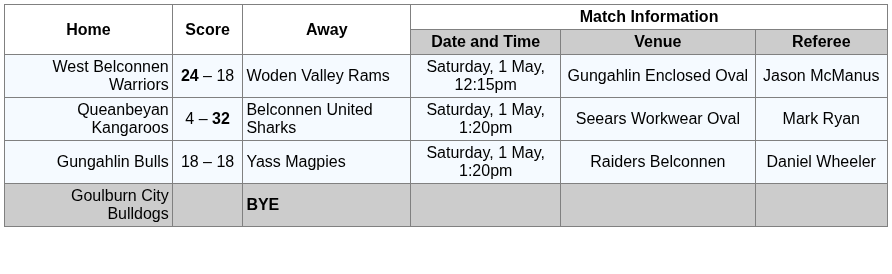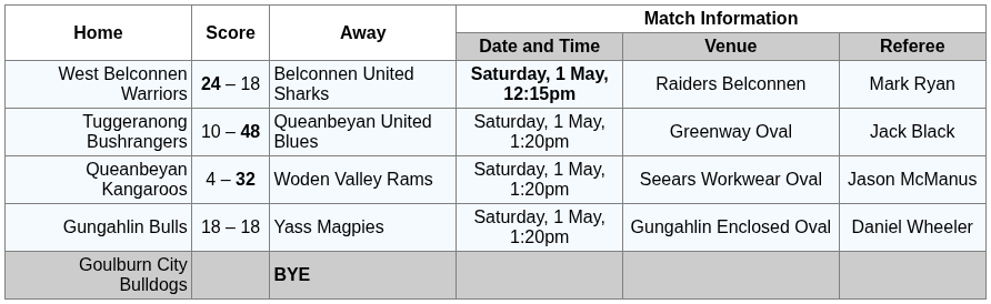West Belconnen Warriors | Away: Woden Valley Rams -> Belconnen United Sharks
West Belconnen Warriors | Match Information / Date and Time: normal -> bold
West Belconnen Warriors | Match Information / Venue: Gungahlin Enclosed Oval -> Raiders Belconnen
West Belconnen Warriors | Match Information / Referee: Jason McManus -> Mark Ryan
+ row: Tuggeranong Bushrangers | 10 – 48 | Queanbeyan United Blues | Saturday, 1 May, 1:20pm | Greenway Oval | Jack Black
Queanbeyan Kangaroos | Away: Belconnen United Sharks -> Woden Valley Rams
Queanbeyan Kangaroos | Match Information / Referee: Mark Ryan -> Jason McManus
Gungahlin Bulls | Match Information / Venue: Raiders Belconnen -> Gungahlin Enclosed Oval
